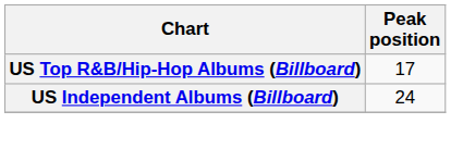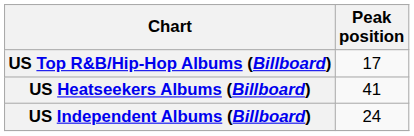+ row: US Heatseekers Albums (Billboard) | 41
